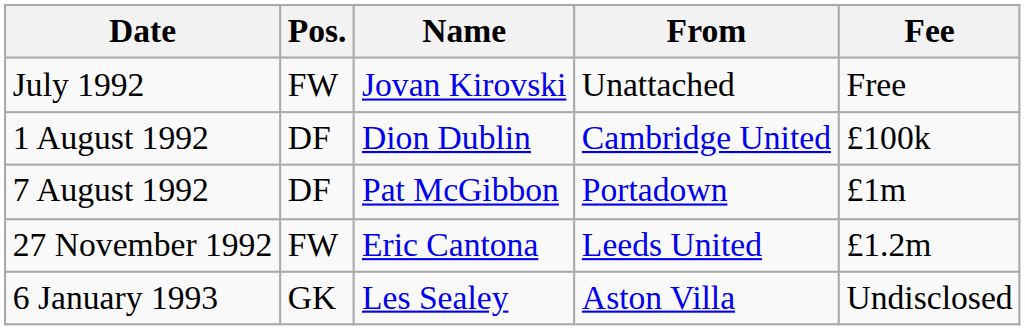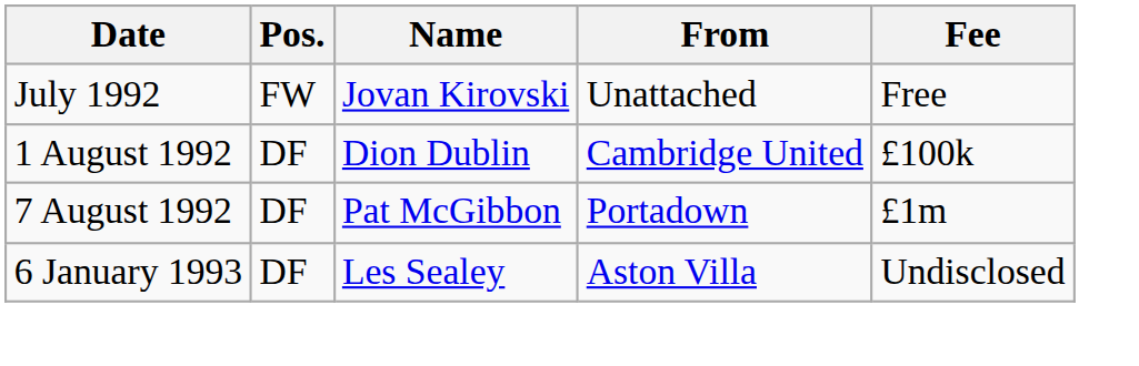- row: 27 November 1992 | FW | Eric Cantona | Leeds United | £1.2m
6 January 1993 | Pos.: GK -> DF
